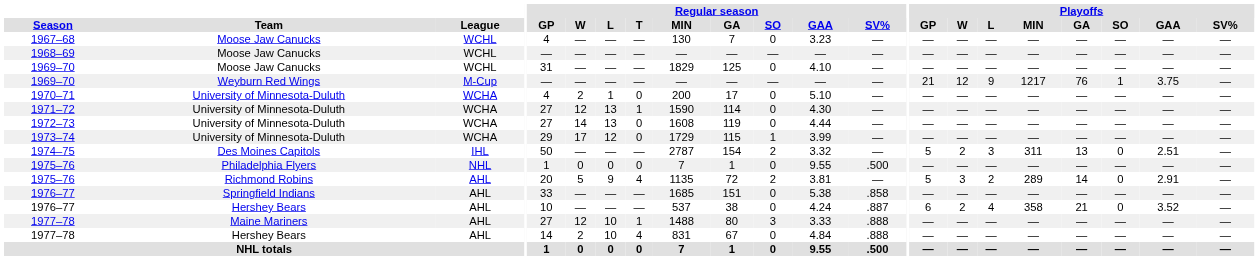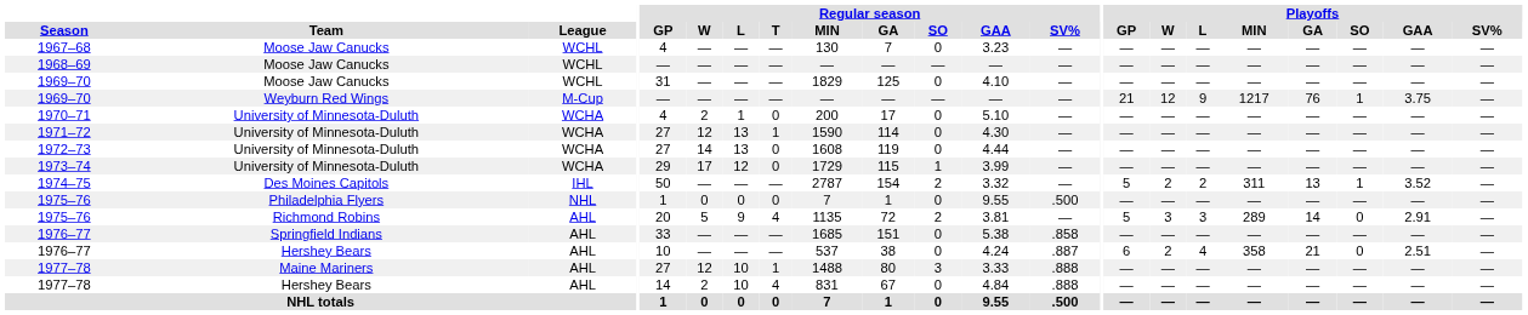1974–75 | Playoffs / L: 3 -> 2
1974–75 | Playoffs / SO: 0 -> 1
1974–75 | Playoffs / GAA: 2.51 -> 3.52
1975–76 / Richmond Robins | Playoffs / L: 2 -> 3
1976–77 / Hershey Bears | Playoffs / GAA: 3.52 -> 2.51
